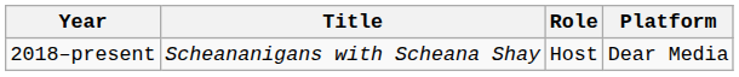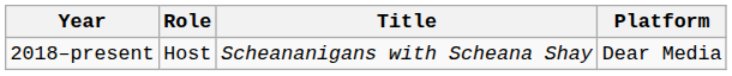columns swapped: Title <-> Role
